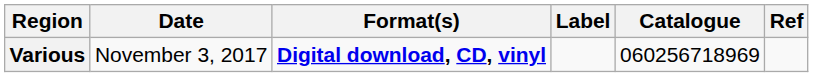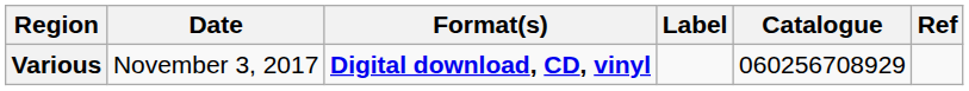Various | Catalogue: 060256718969 -> 060256708929
